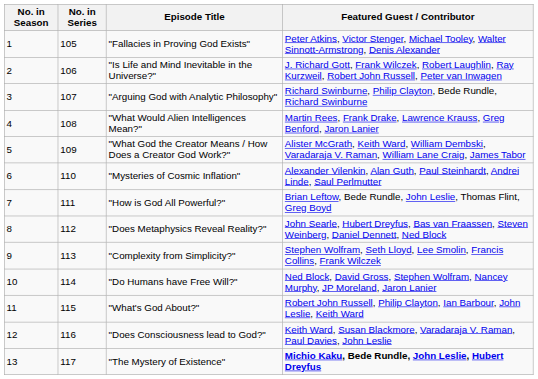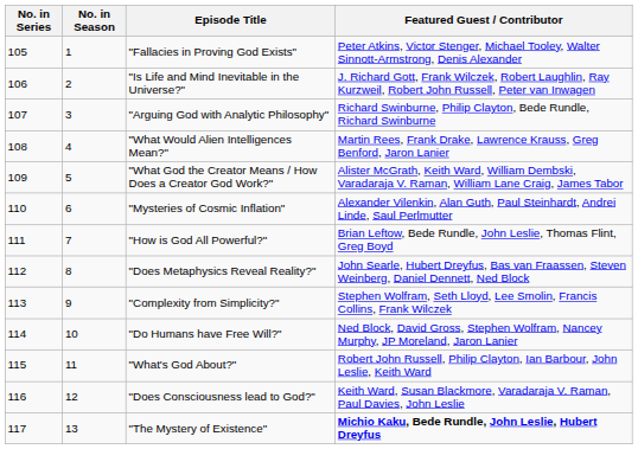columns swapped: No. in Series <-> No. in Season
